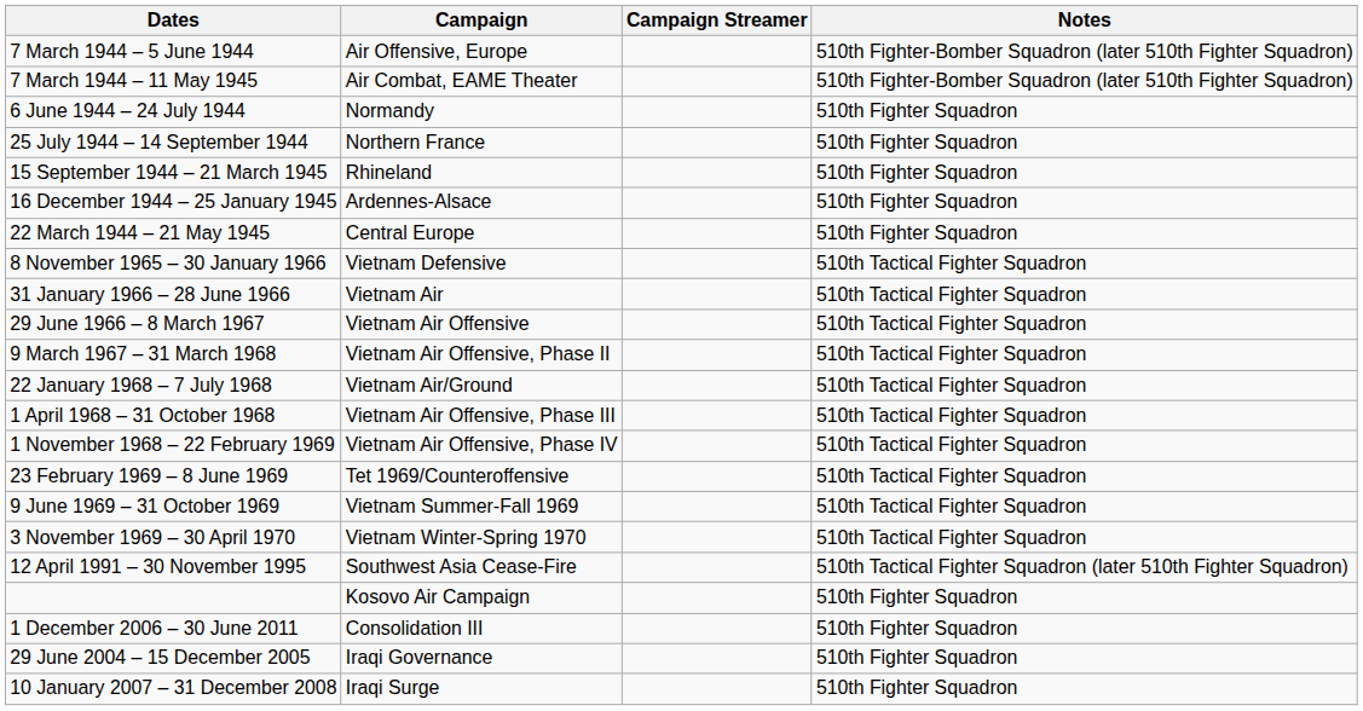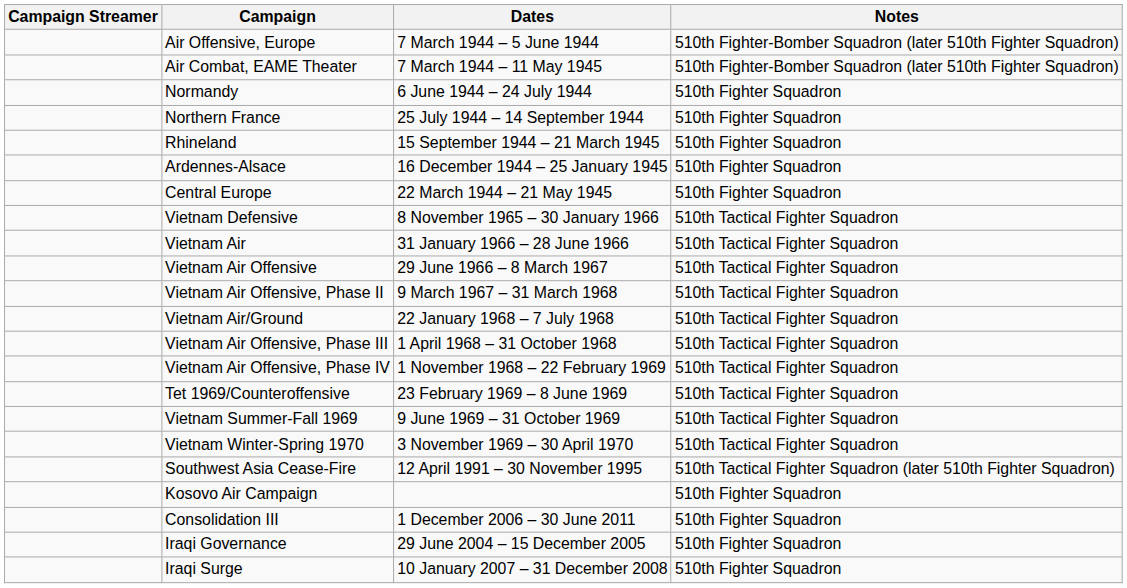columns swapped: Campaign Streamer <-> Dates
